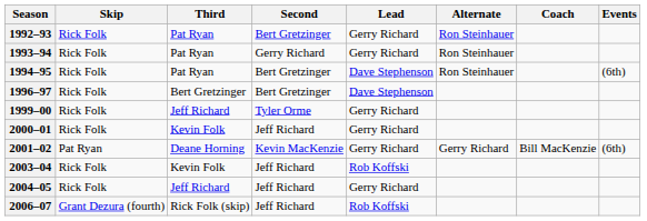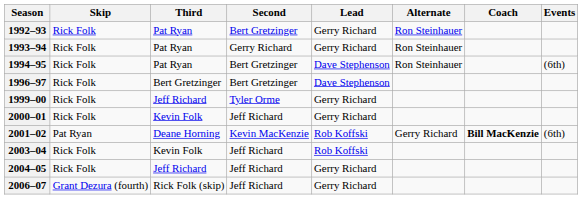2001–02 | Lead: Gerry Richard -> Rob Koffski
2001–02 | Coach: normal -> bold
2006–07 | Lead: Rob Koffski -> Gerry Richard
